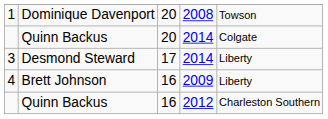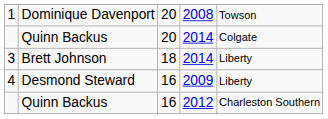3 | column 2: Desmond Steward -> Brett Johnson
3 | column 3: 17 -> 18
4 | column 2: Brett Johnson -> Desmond Steward
